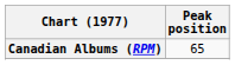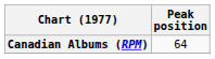Canadian Albums (RPM) | Peak position: 65 -> 64
